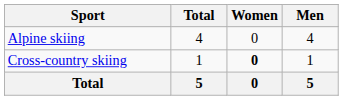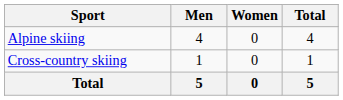columns swapped: Men <-> Total
Cross-country skiing | Women: bold -> normal
